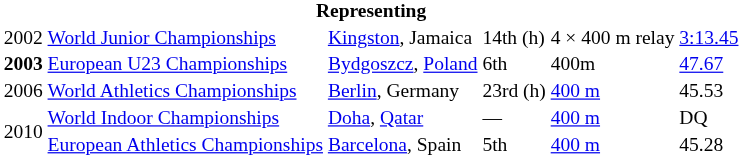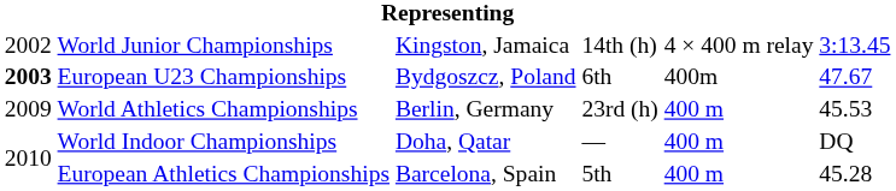World Athletics Championships | column 1: 2006 -> 2009
